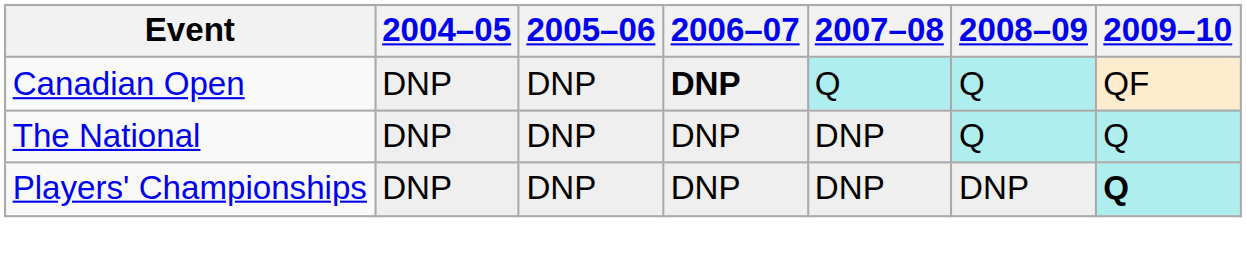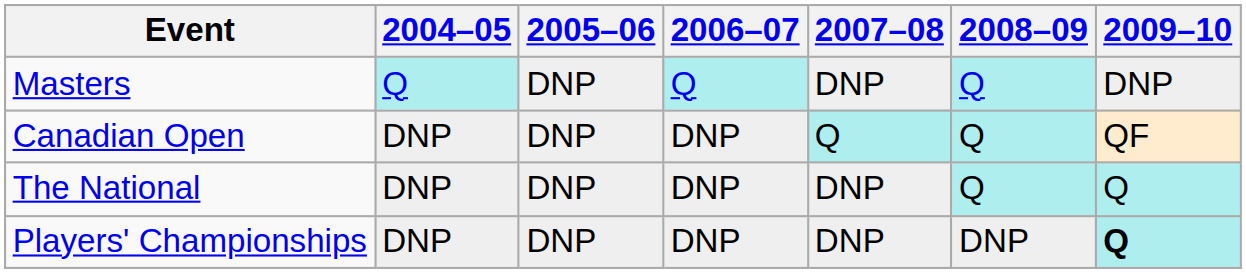+ row: Masters | Q | DNP | Q | DNP | Q | DNP
Canadian Open | 2006–07: bold -> normal
